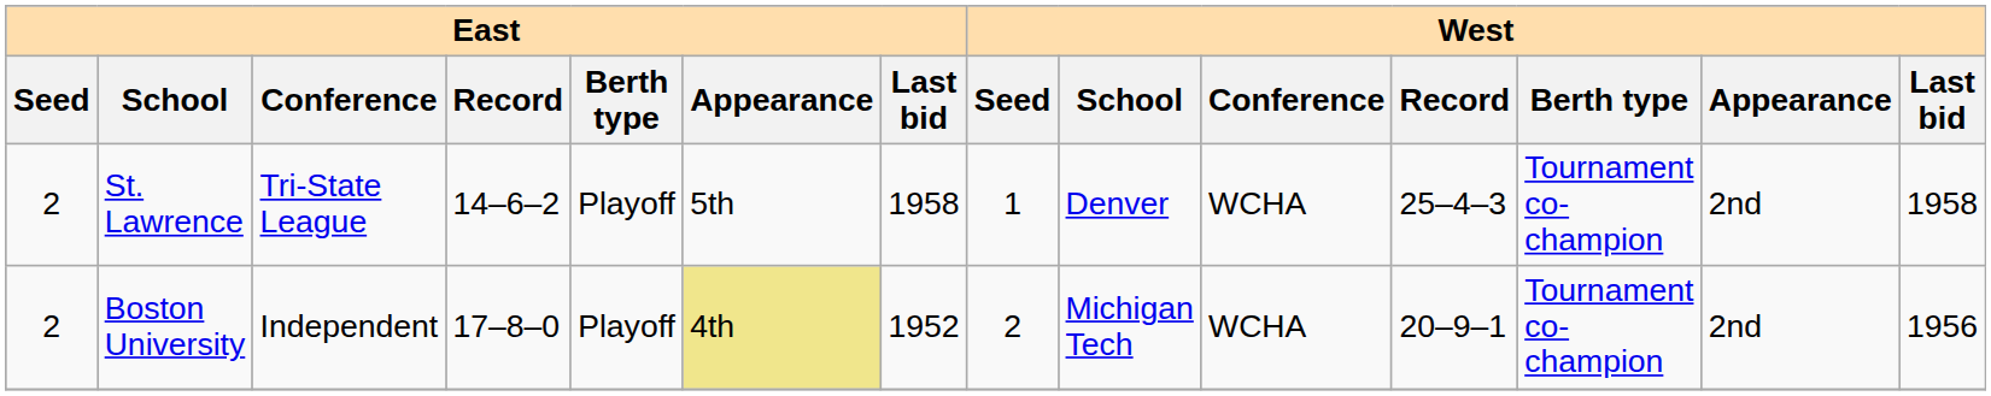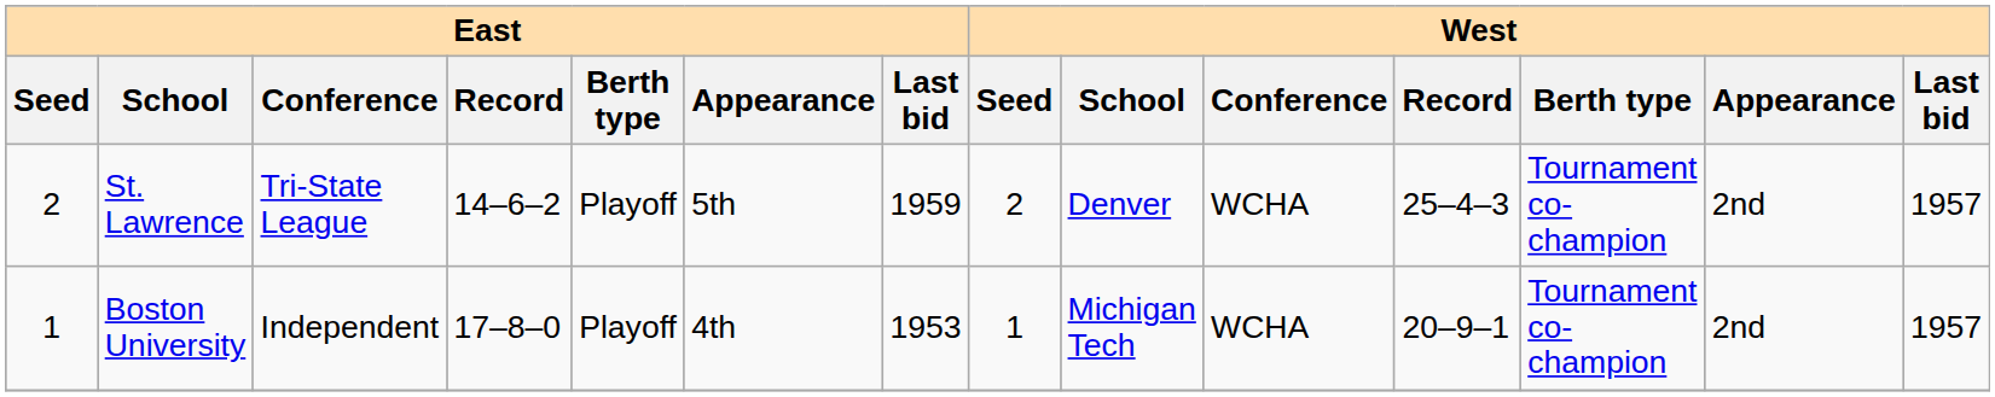St. Lawrence | East / Last bid: 1958 -> 1959
St. Lawrence | West / Seed: 1 -> 2
St. Lawrence | West / Last bid: 1958 -> 1957
Boston University | East / Seed: 2 -> 1
Boston University | East / Appearance: khaki background -> no background
Boston University | East / Last bid: 1952 -> 1953
Boston University | West / Seed: 2 -> 1
Boston University | West / Last bid: 1956 -> 1957
